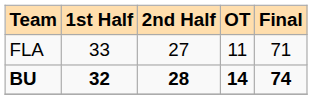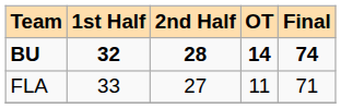rows swapped: FLA <-> BU
